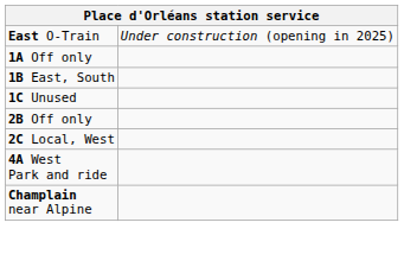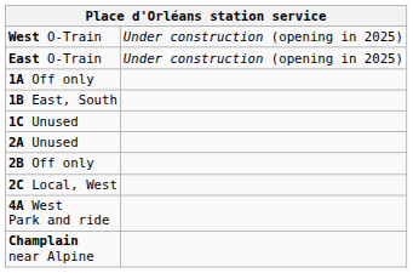+ row: West O-Train | Under construction (opening in 2025)
+ row: 2A Unused
